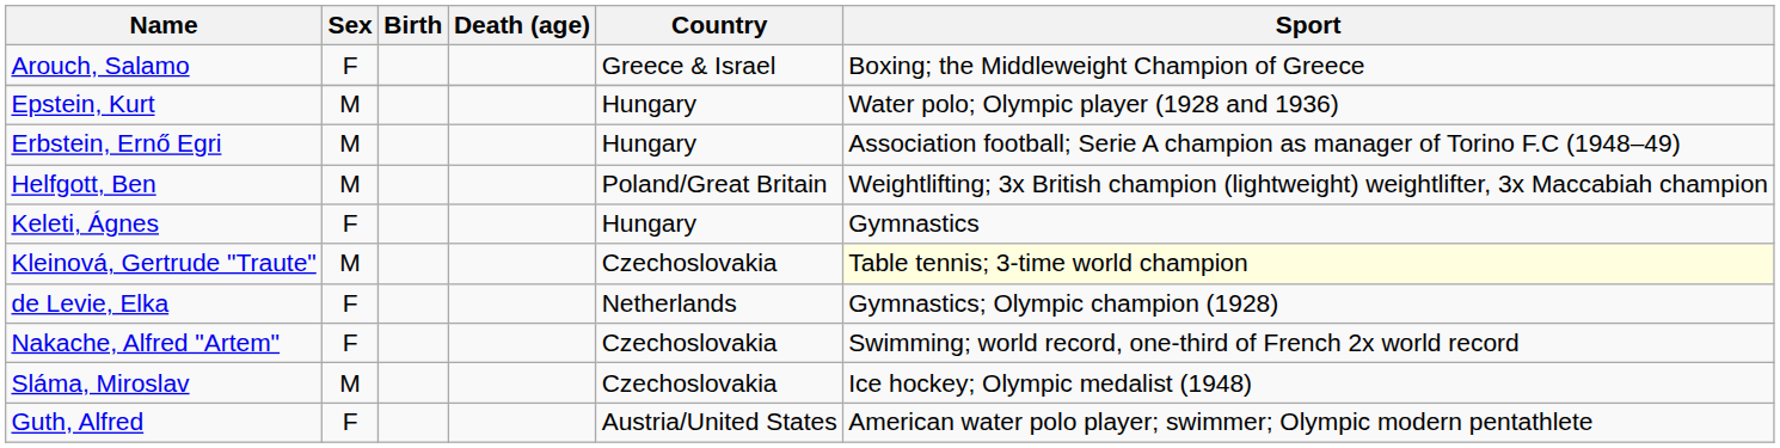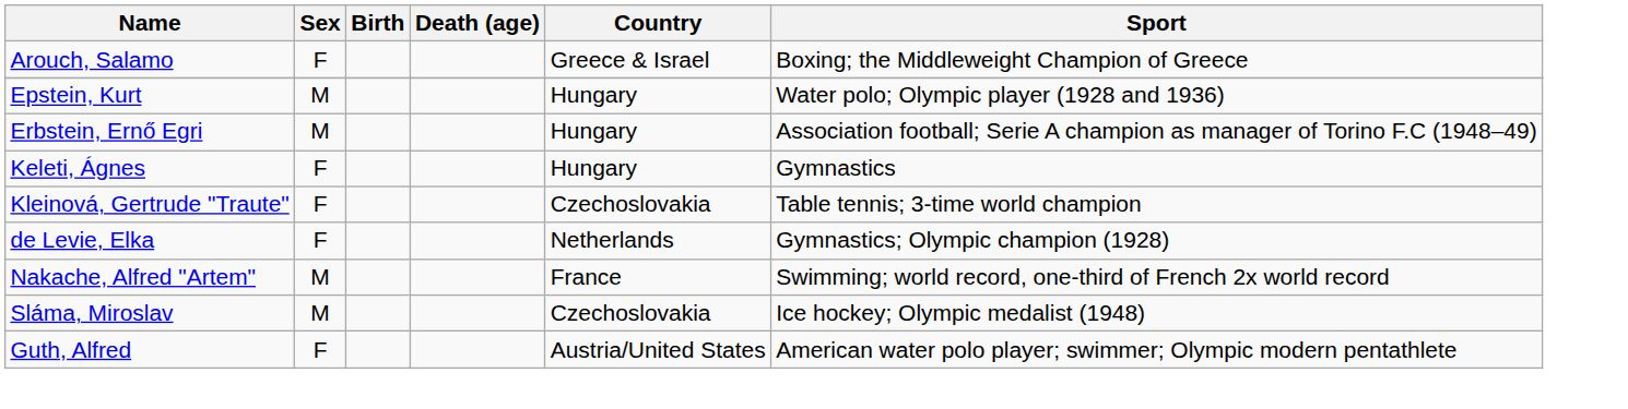- row: Helfgott, Ben | M | Poland/Great Britain | Weightlifting; 3x British champion (lightweight) weightlifter, 3x Maccabiah champion
Kleinová, Gertrude "Traute" | Sex: M -> F
Kleinová, Gertrude "Traute" | Sport: lightyellow background -> no background
Nakache, Alfred "Artem" | Sex: F -> M
Nakache, Alfred "Artem" | Country: Czechoslovakia -> France
